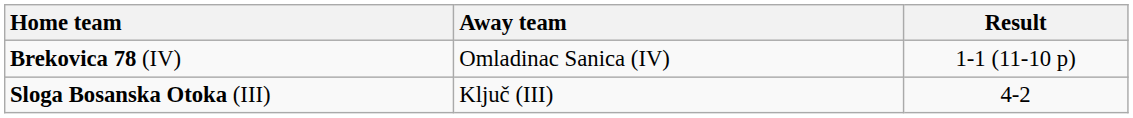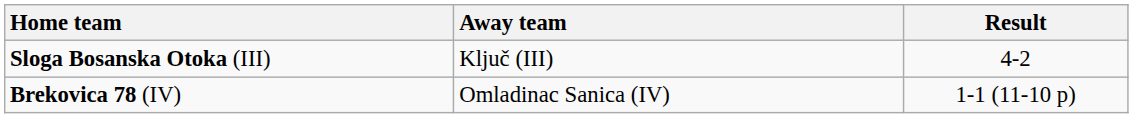rows swapped: Sloga Bosanska Otoka (III) <-> Brekovica 78 (IV)
